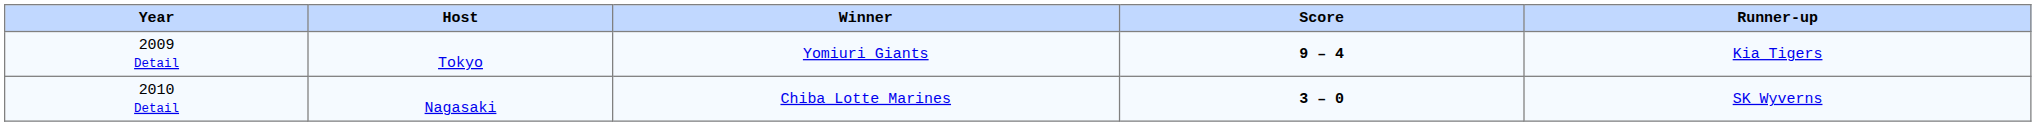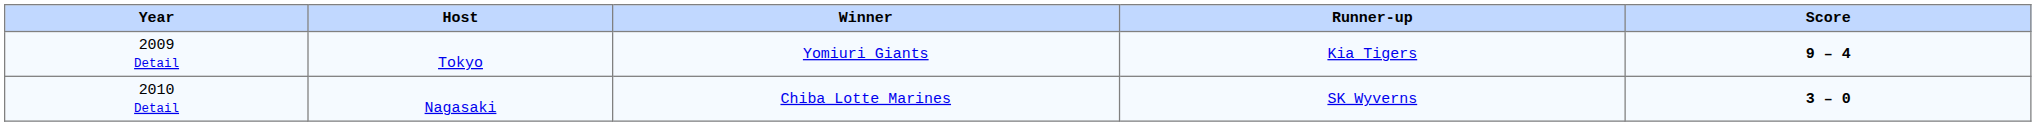columns swapped: Score <-> Runner-up
